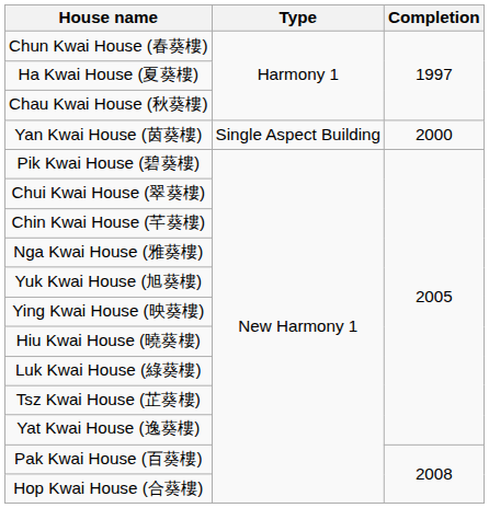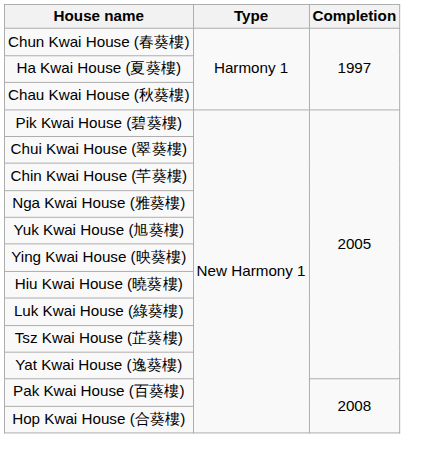- row: Yan Kwai House (茵葵樓) | Single Aspect Building | 2000
